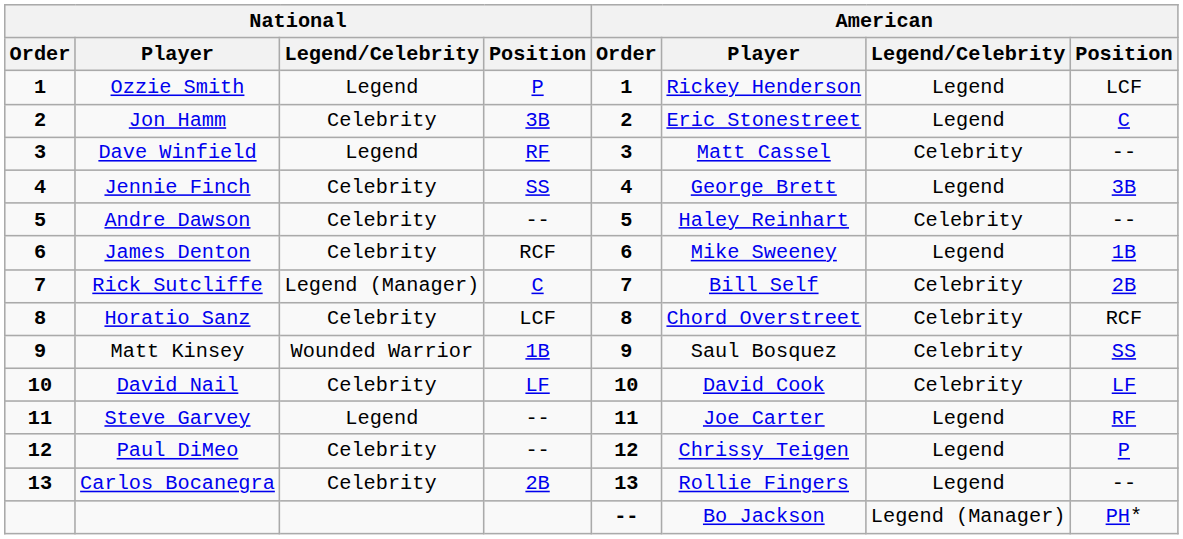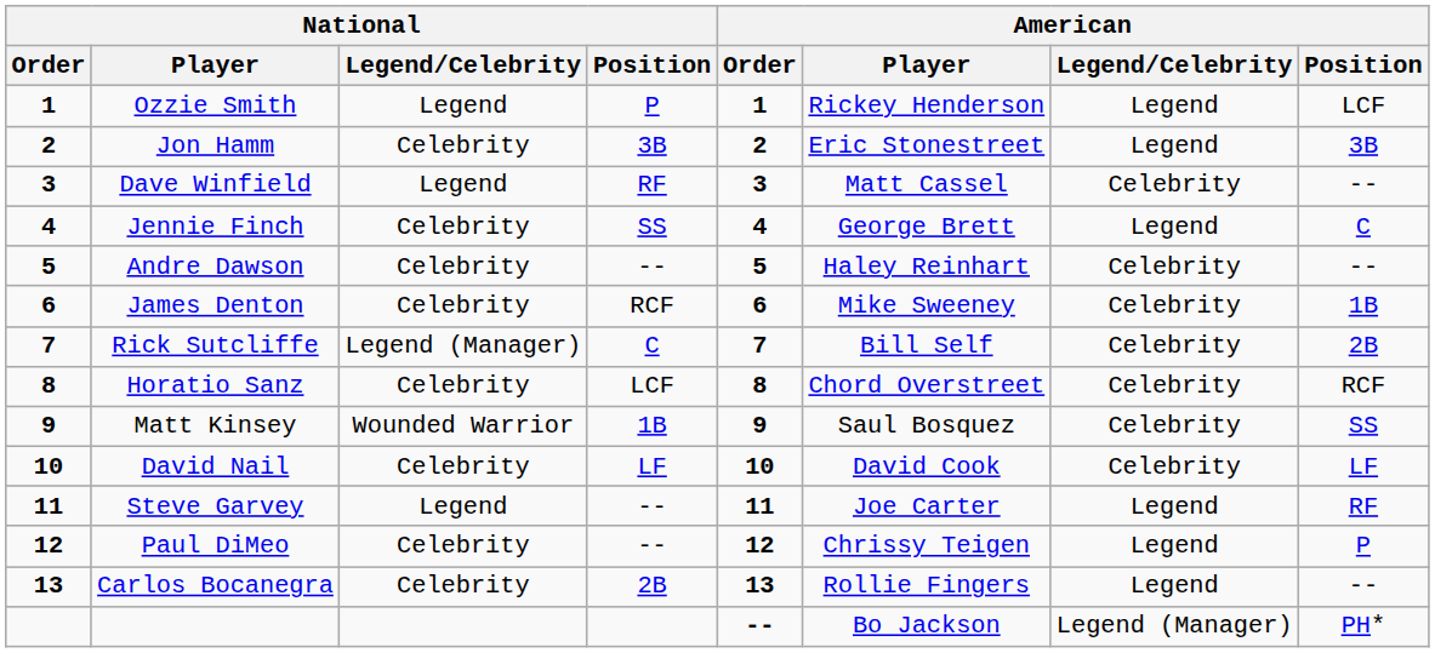Jon Hamm | American / Position: C -> 3B
Jennie Finch | American / Position: 3B -> C
James Denton | American / Legend/Celebrity: Legend -> Celebrity
